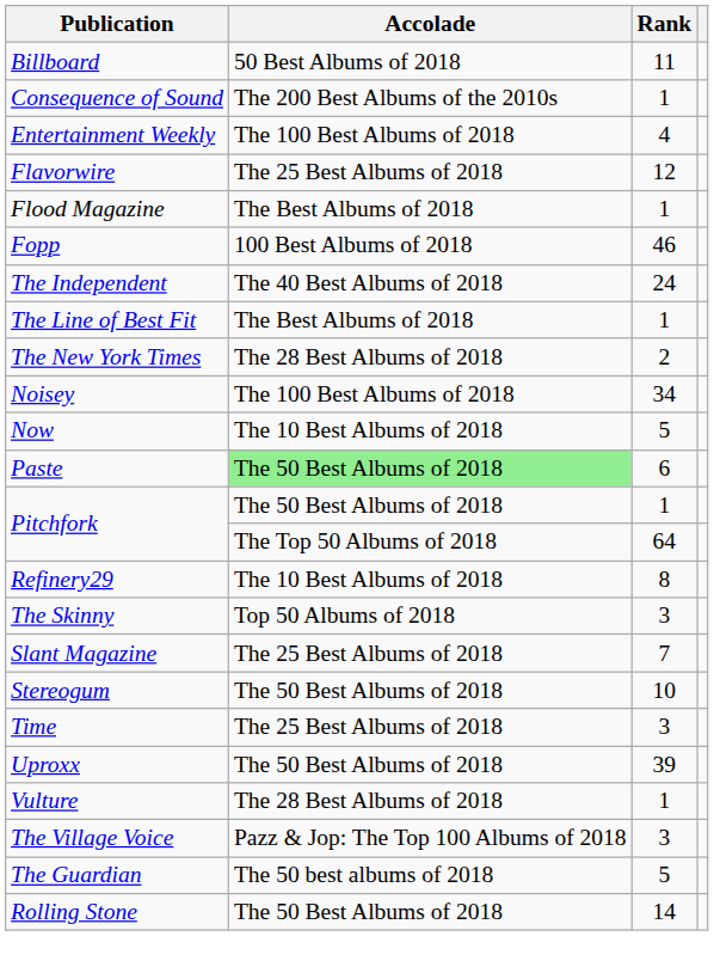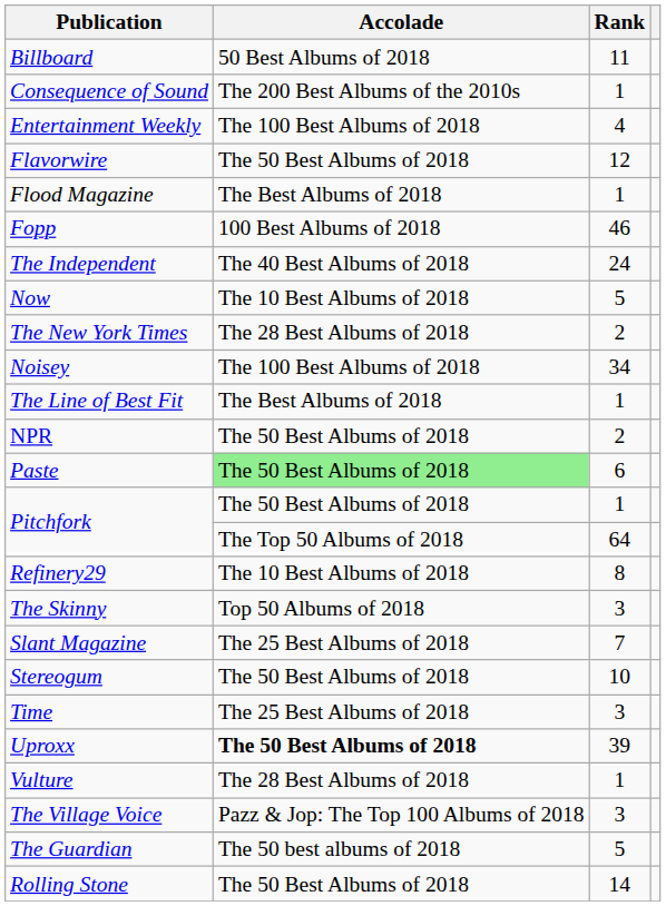Flavorwire | Accolade: The 25 Best Albums of 2018 -> The 50 Best Albums of 2018
rows swapped: The Line of Best Fit <-> Now
+ row: NPR | The 50 Best Albums of 2018 | 2
Uproxx | Accolade: normal -> bold
